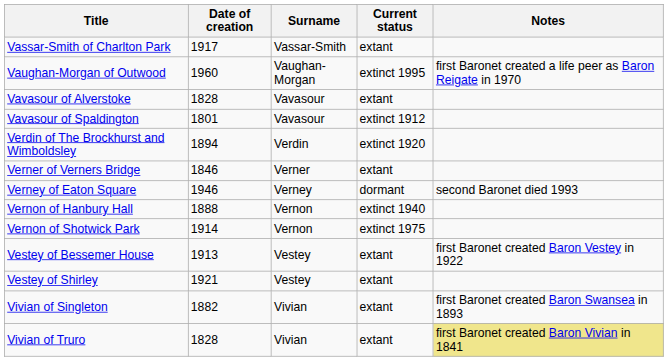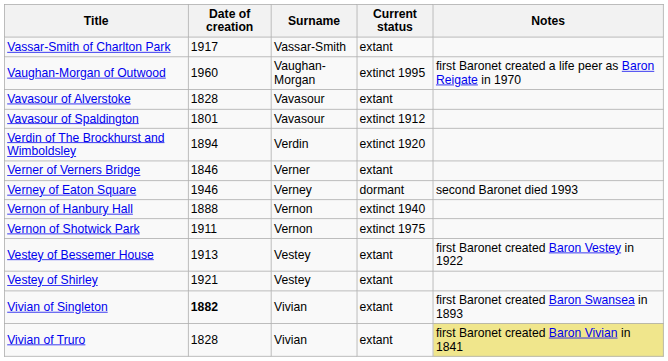Vernon of Shotwick Park | Date of creation: 1914 -> 1911
Vivian of Singleton | Date of creation: normal -> bold
